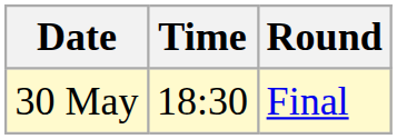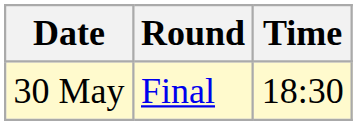columns swapped: Time <-> Round
